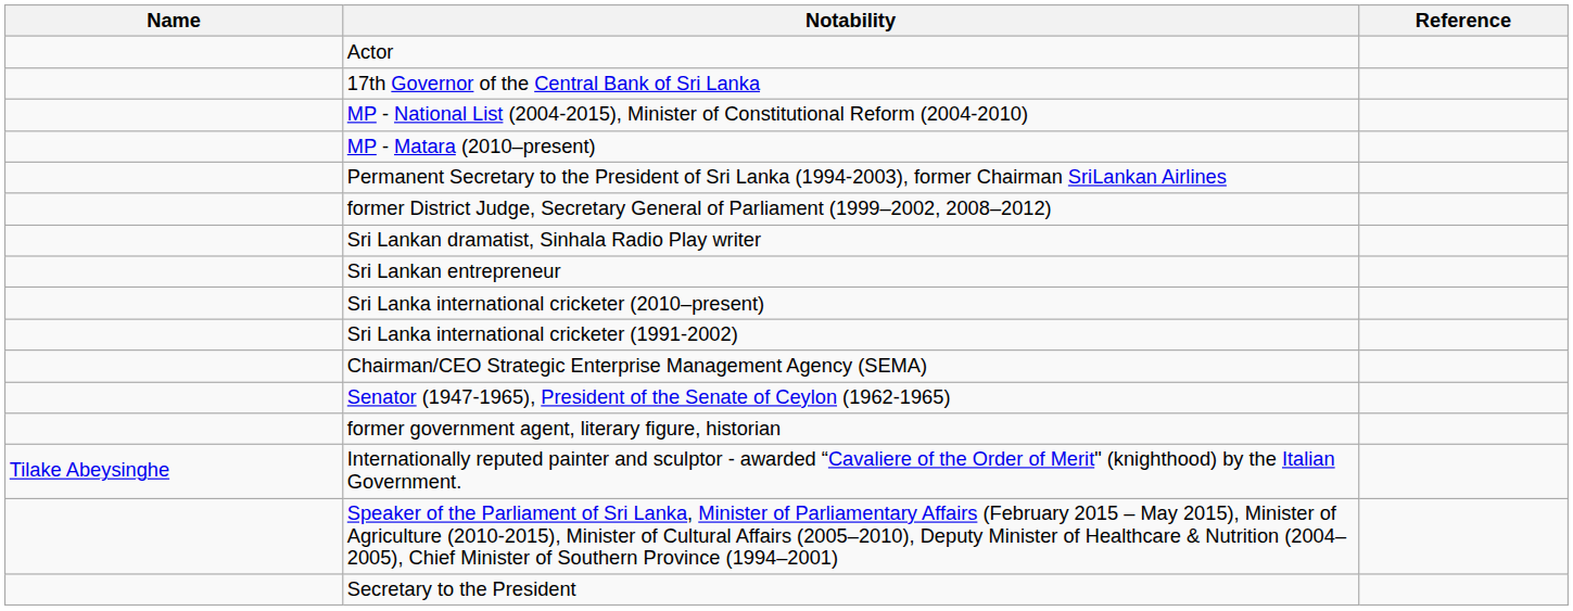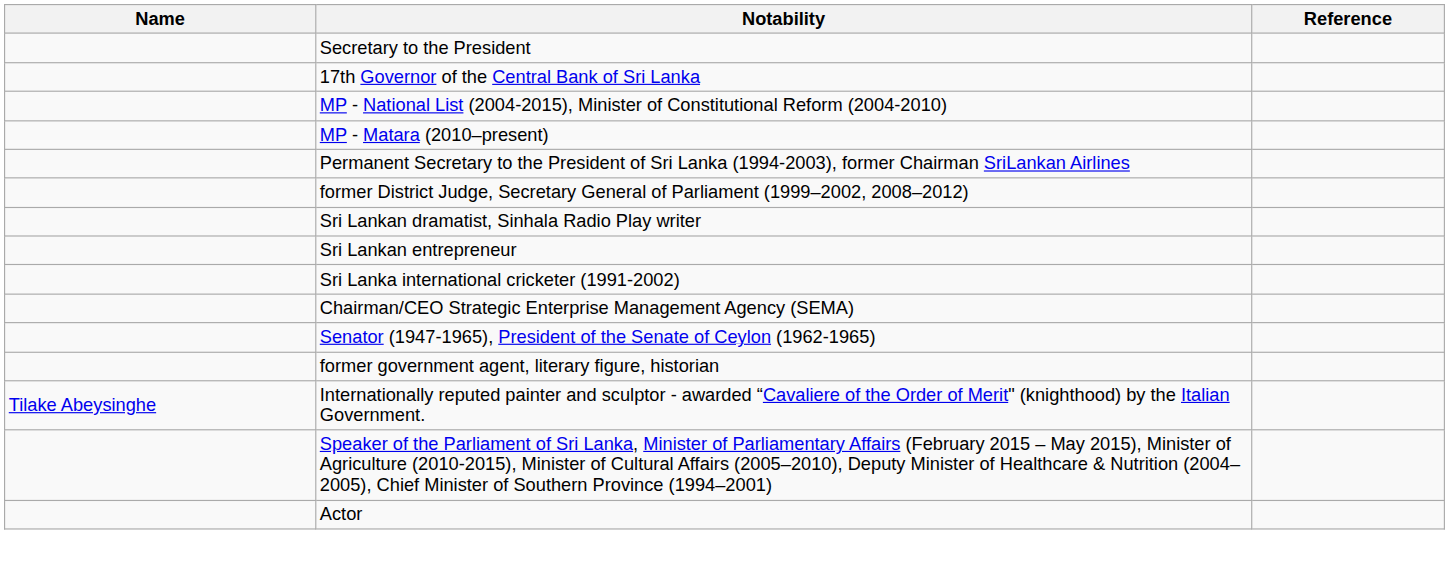rows swapped: Secretary to the President <-> Actor
- row: Sri Lanka international cricketer (2010–present)
